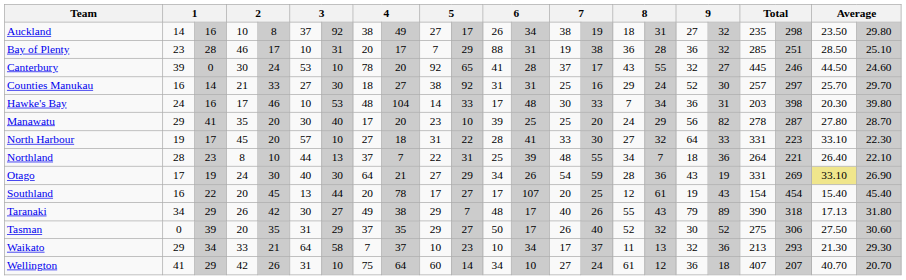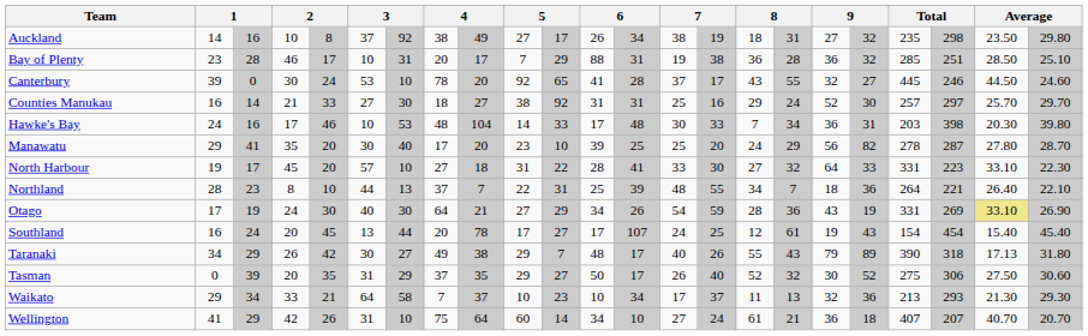Southland | column 3: 22 -> 24
Southland | column 14: 20 -> 24
Wellington | column 17: 12 -> 21
